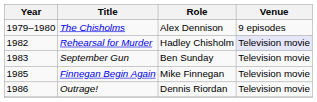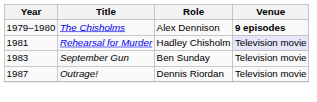The Chisholms | Venue: normal -> bold
Rehearsal for Murder | Year: 1982 -> 1981
- row: 1985 | Finnegan Begin Again | Mike Finnegan | Television movie
Outrage! | Year: 1986 -> 1987
